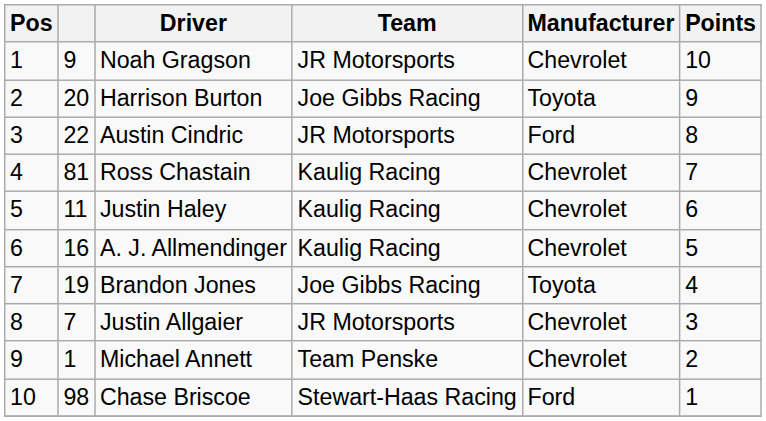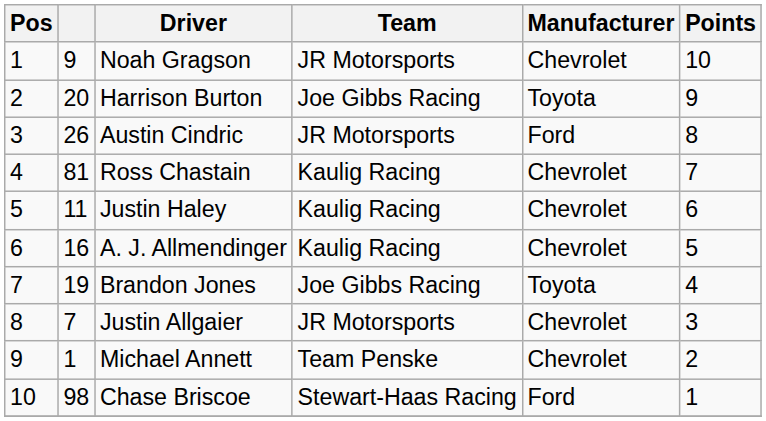Austin Cindric | column 2: 22 -> 26
